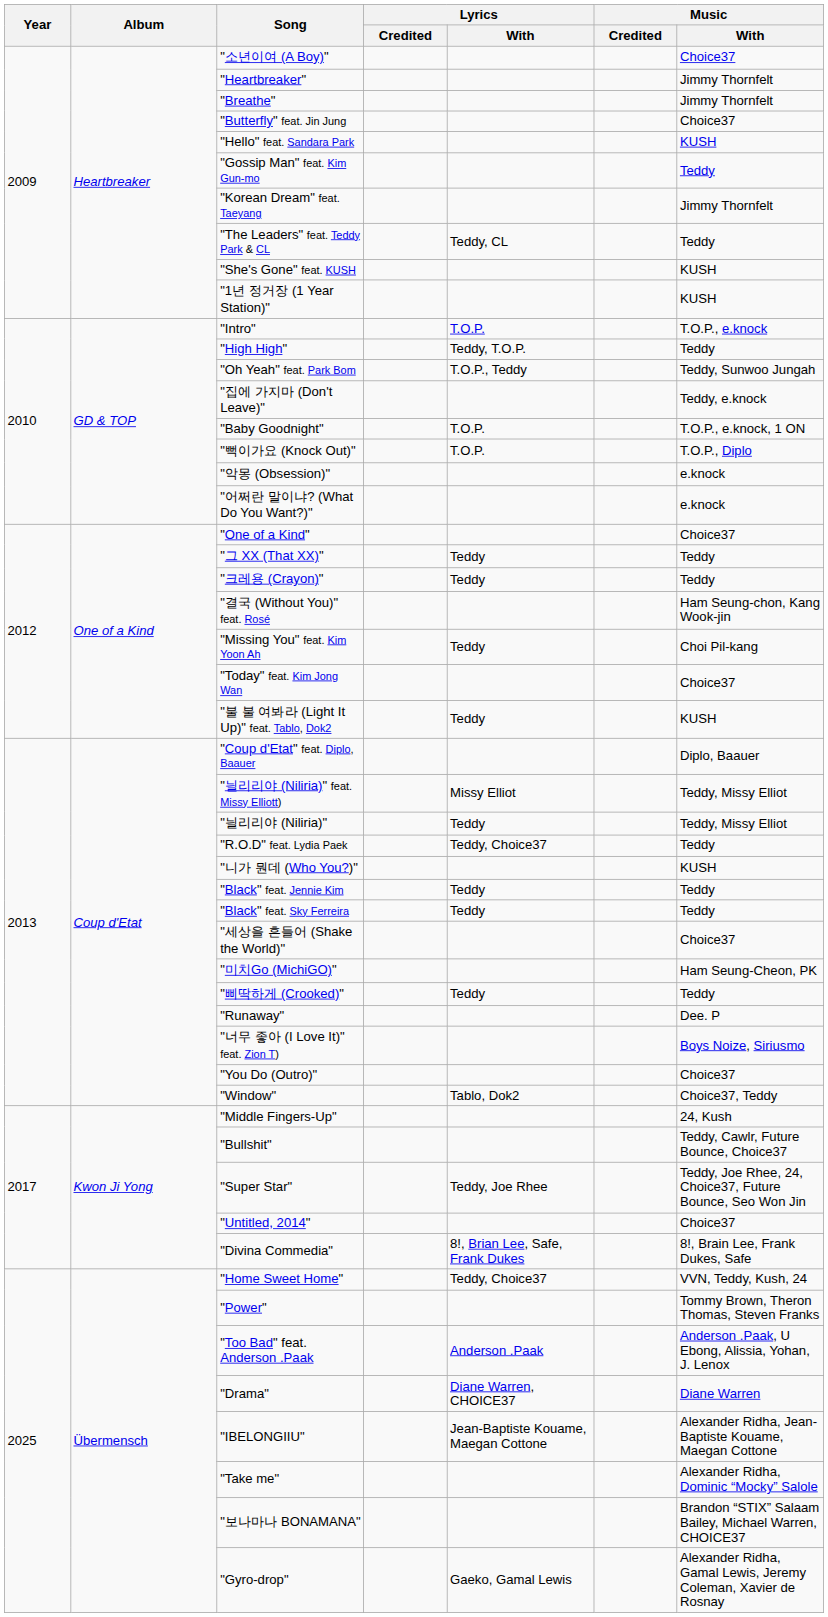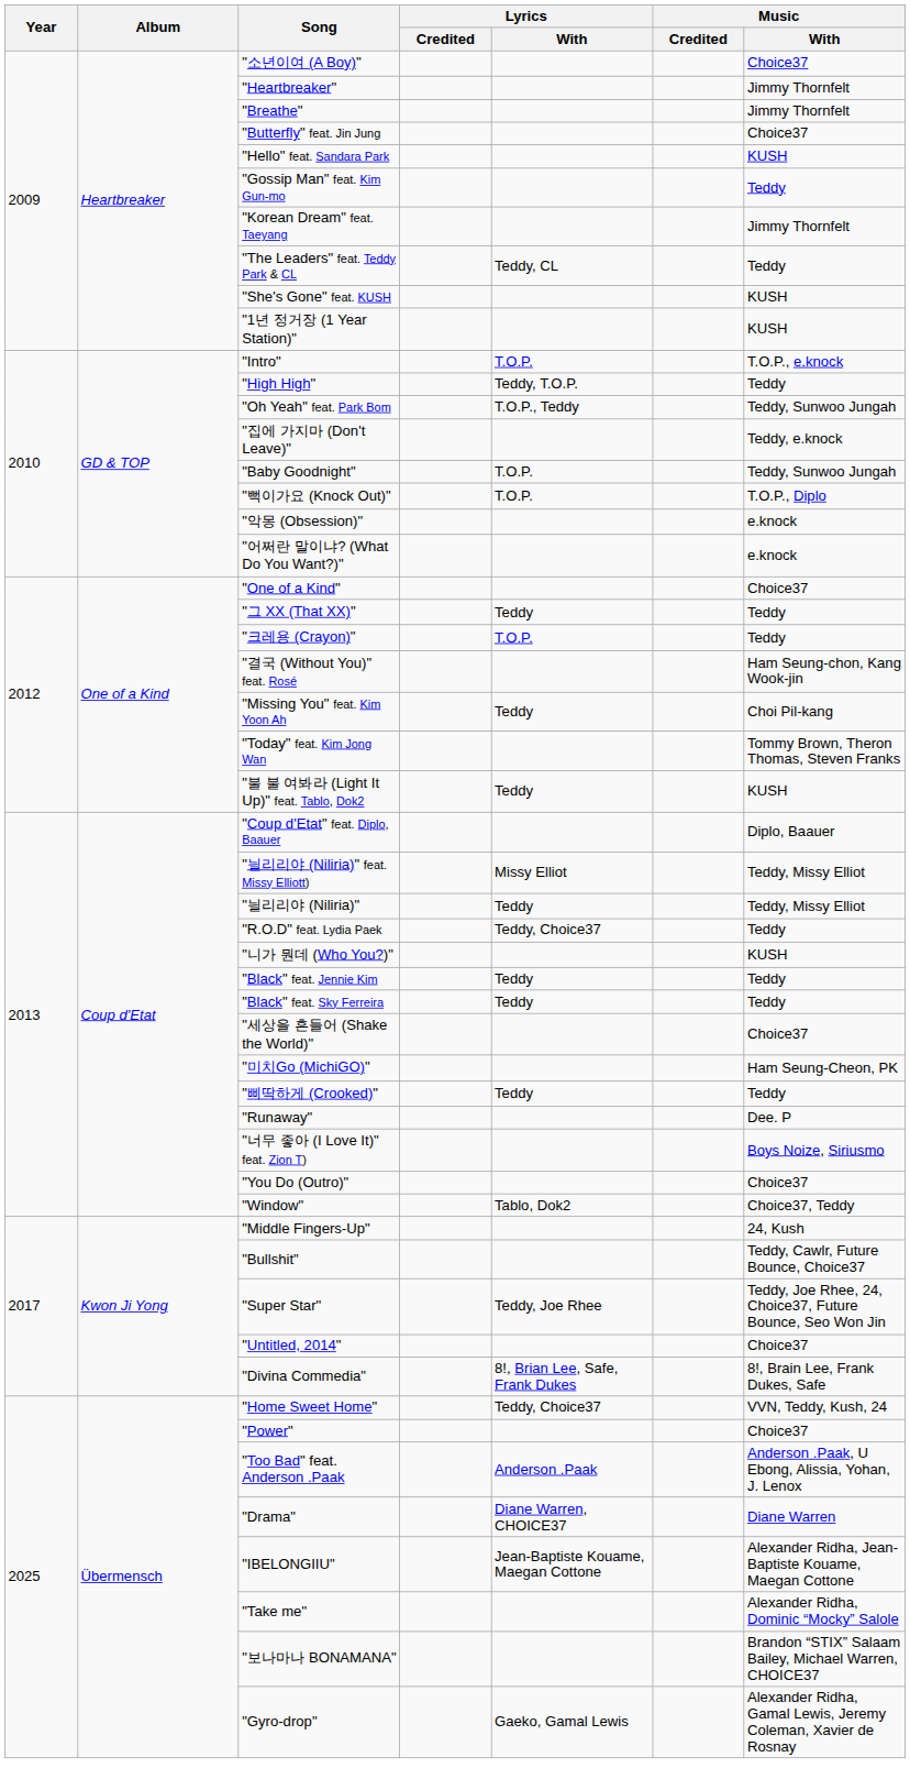"Baby Goodnight" | Music / With: T.O.P., e.knock, 1 ON -> Teddy, Sunwoo Jungah
"크레용 (Crayon)" | Lyrics / With: Teddy -> T.O.P.
"Today" feat. Kim Jong Wan | Music / With: Choice37 -> Tommy Brown, Theron Thomas, Steven Franks
"Power" | Music / With: Tommy Brown, Theron Thomas, Steven Franks -> Choice37
